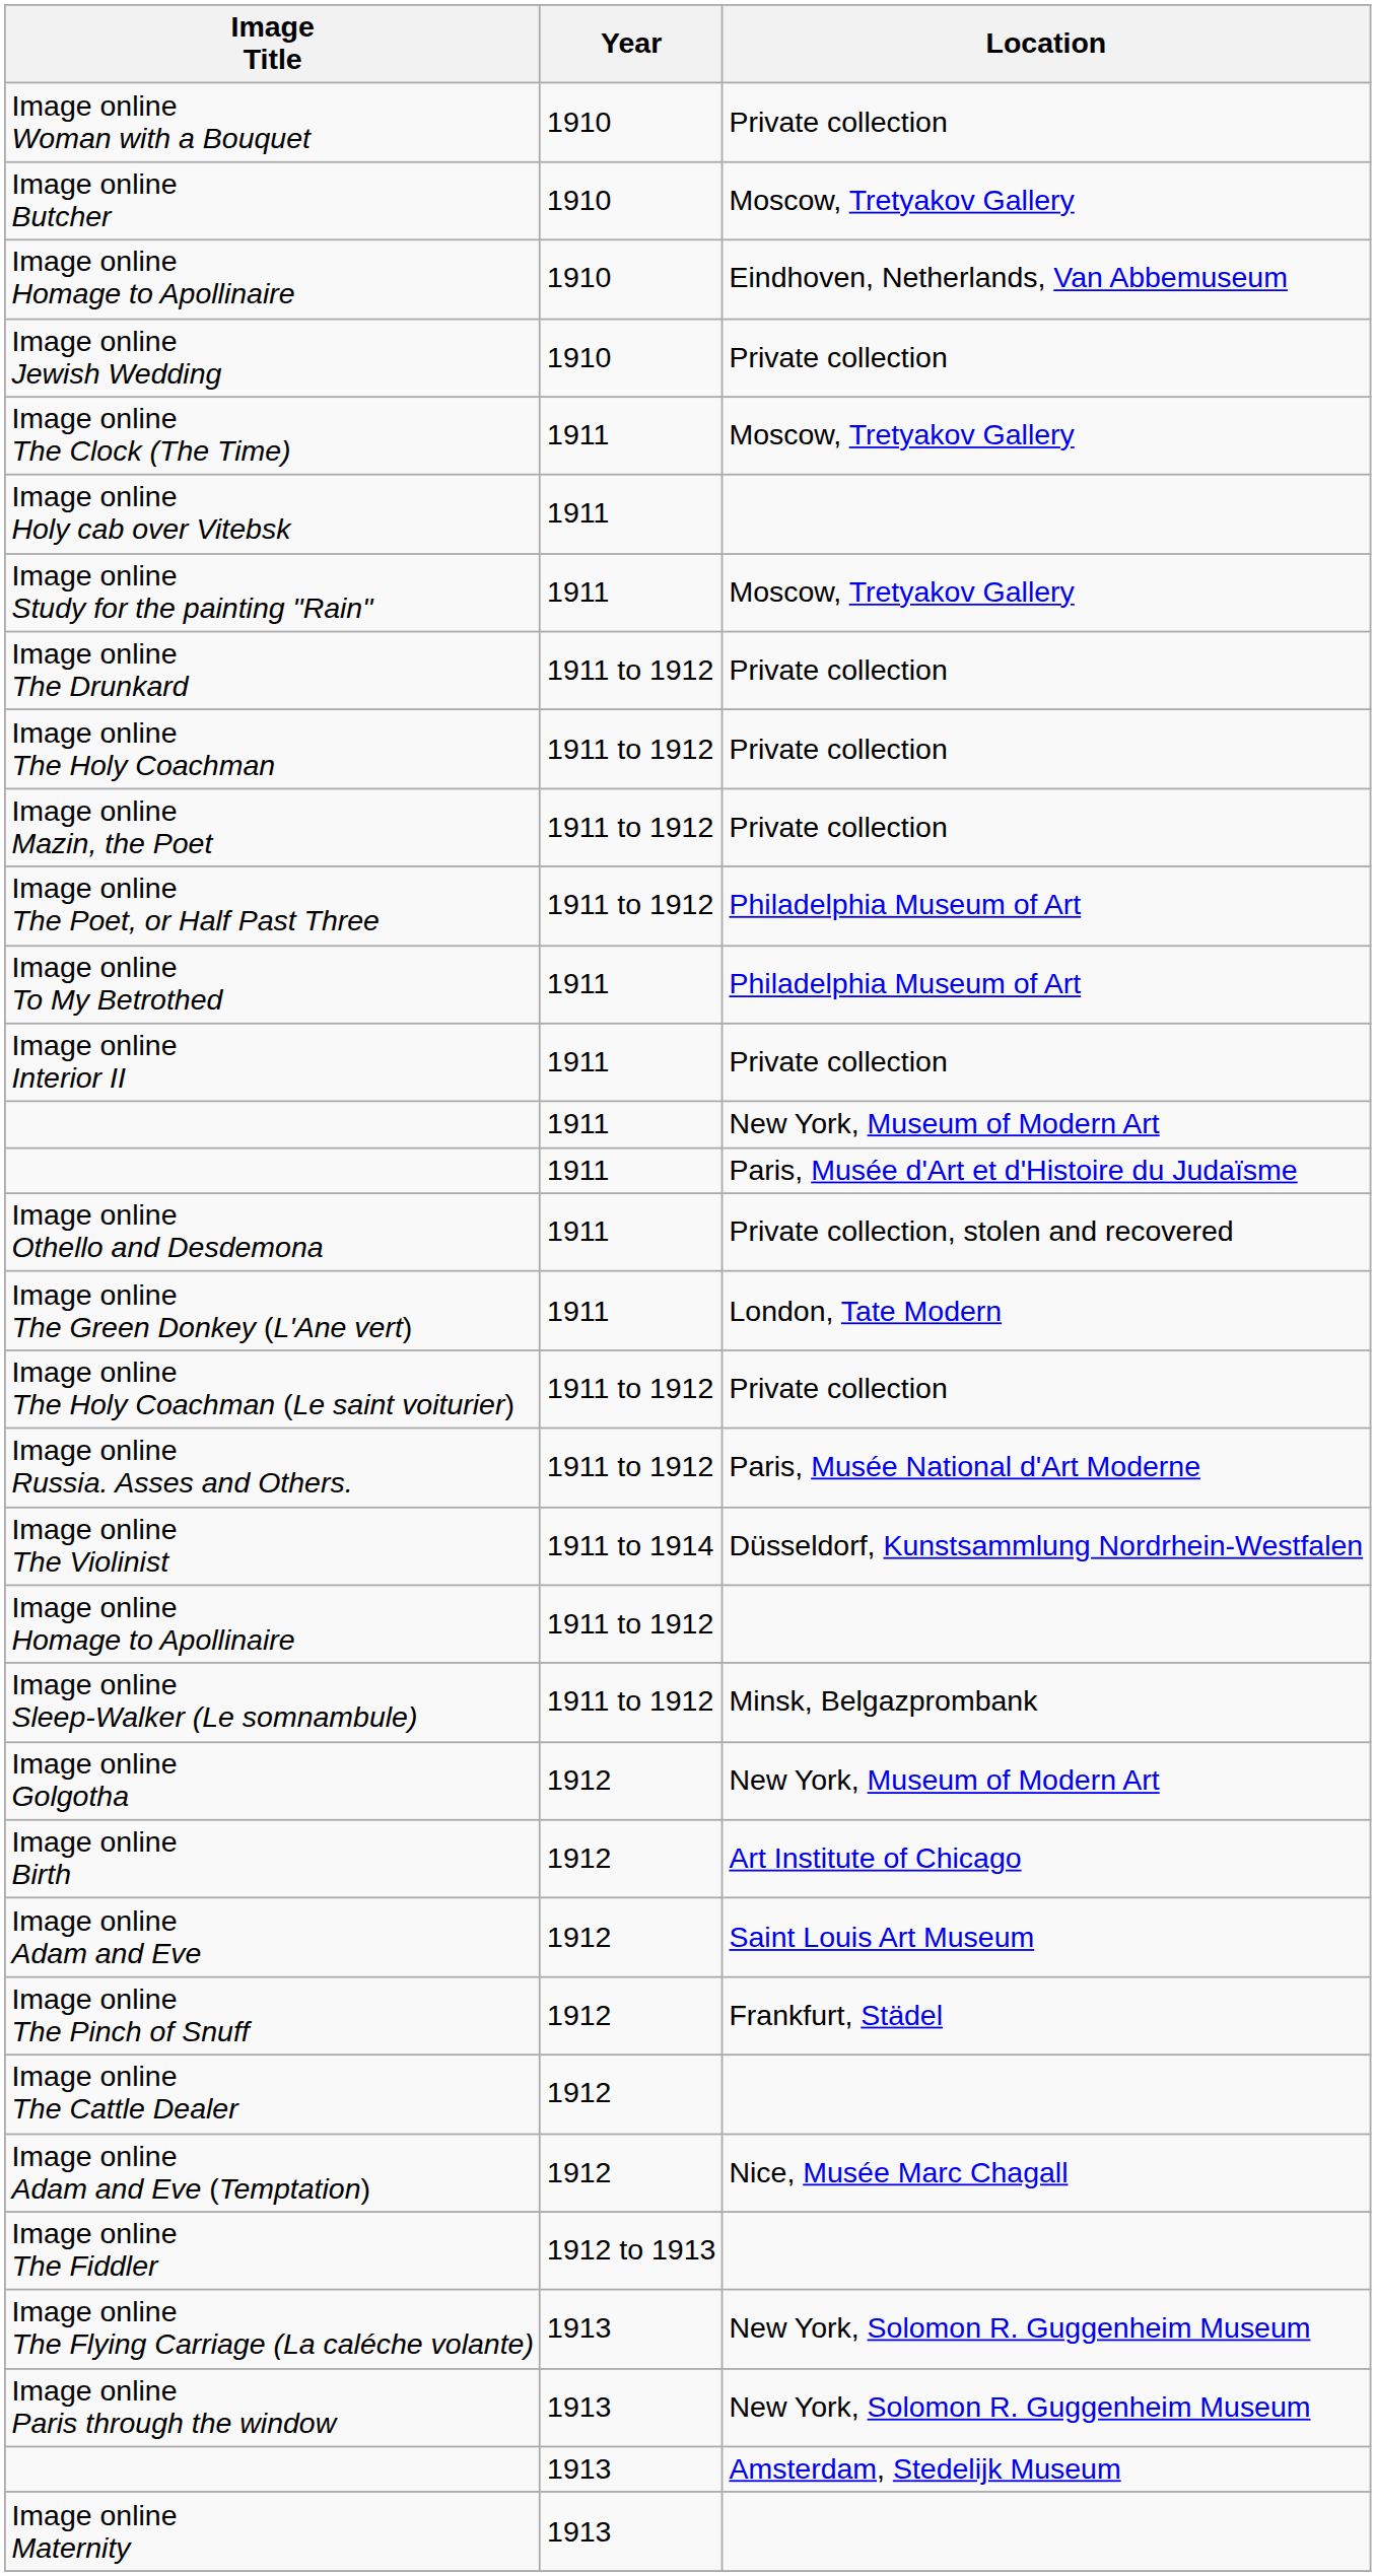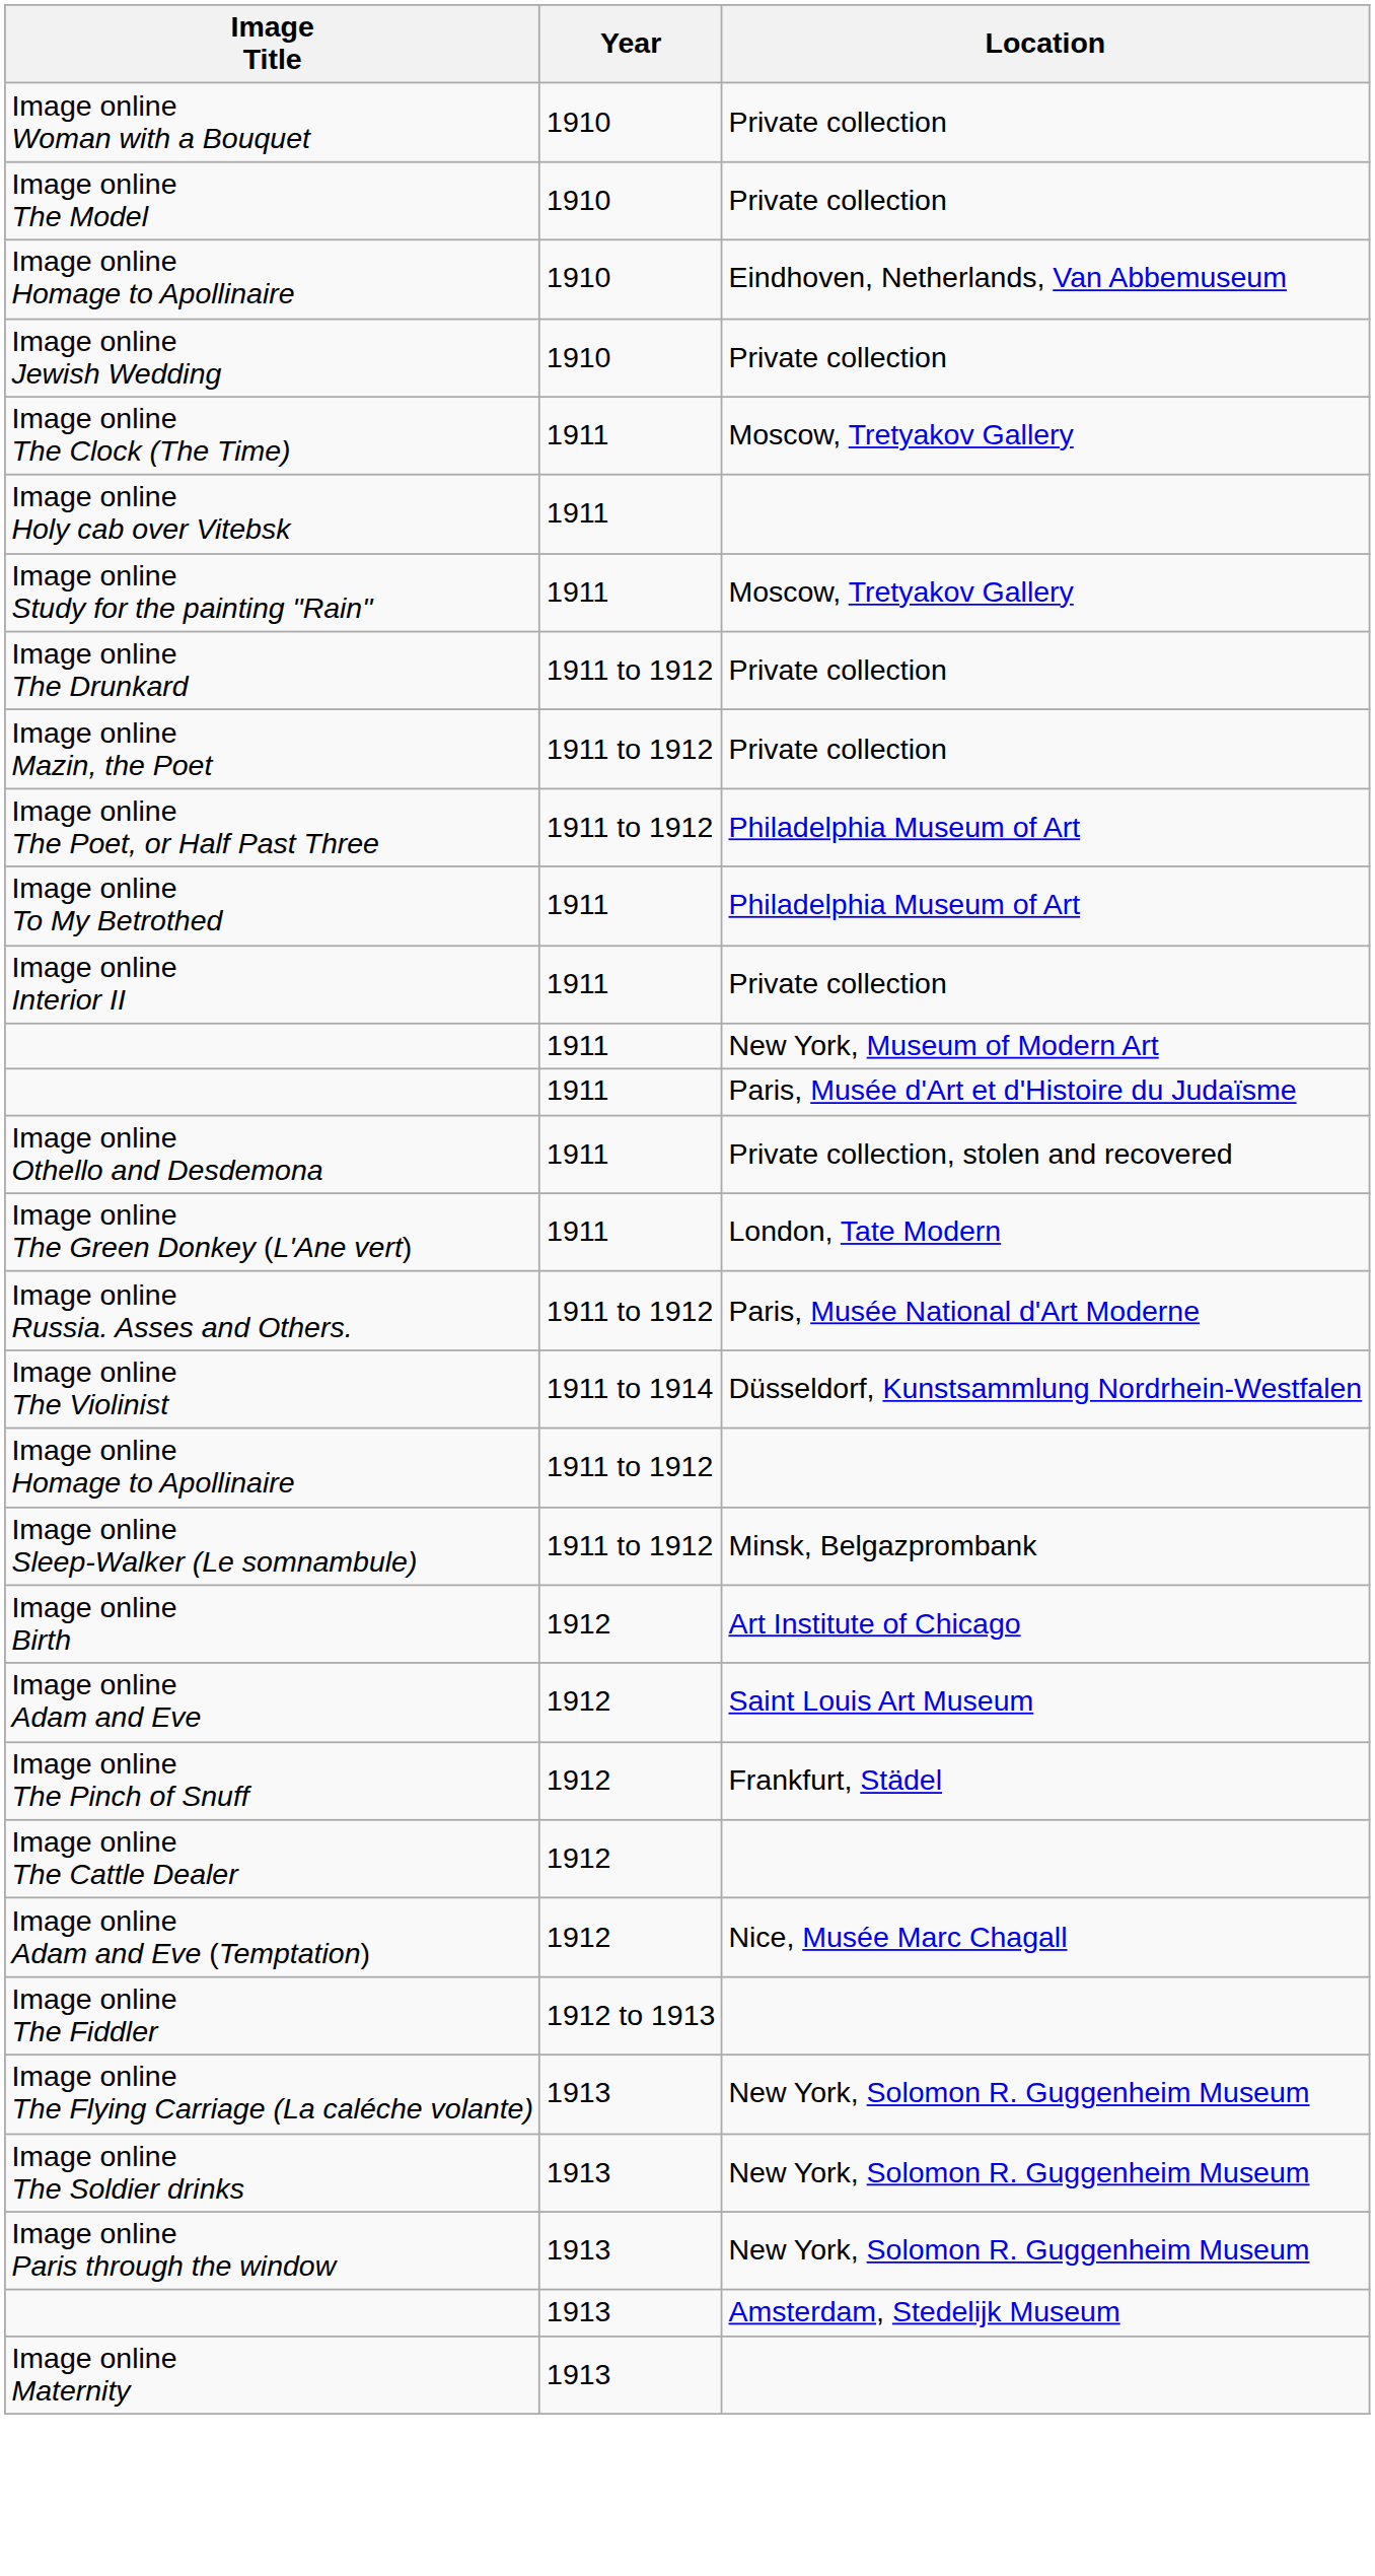+ row: Image online The Model | 1910 | Private collection
- row: Image online Butcher | 1910 | Moscow, Tretyakov Gallery
- row: Image online The Holy Coachman | 1911 to 1912 | Private collection
- row: Image online The Holy Coachman (Le saint voiturier) | 1911 to 1912 | Private collection
- row: Image online Golgotha | 1912 | New York, Museum of Modern Art
+ row: Image online The Soldier drinks | 1913 | New York, Solomon R. Guggenheim Museum
